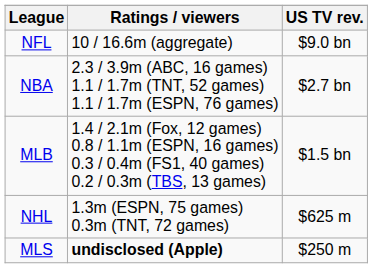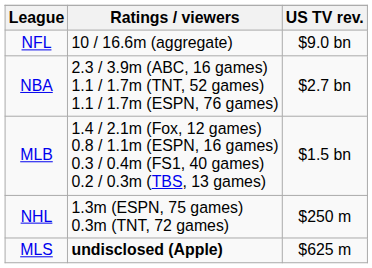NHL | US TV rev.: $625 m -> $250 m
MLS | US TV rev.: $250 m -> $625 m
